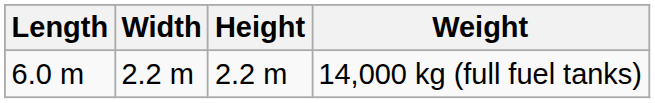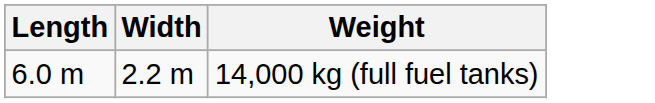- column: Height | 2.2 m
